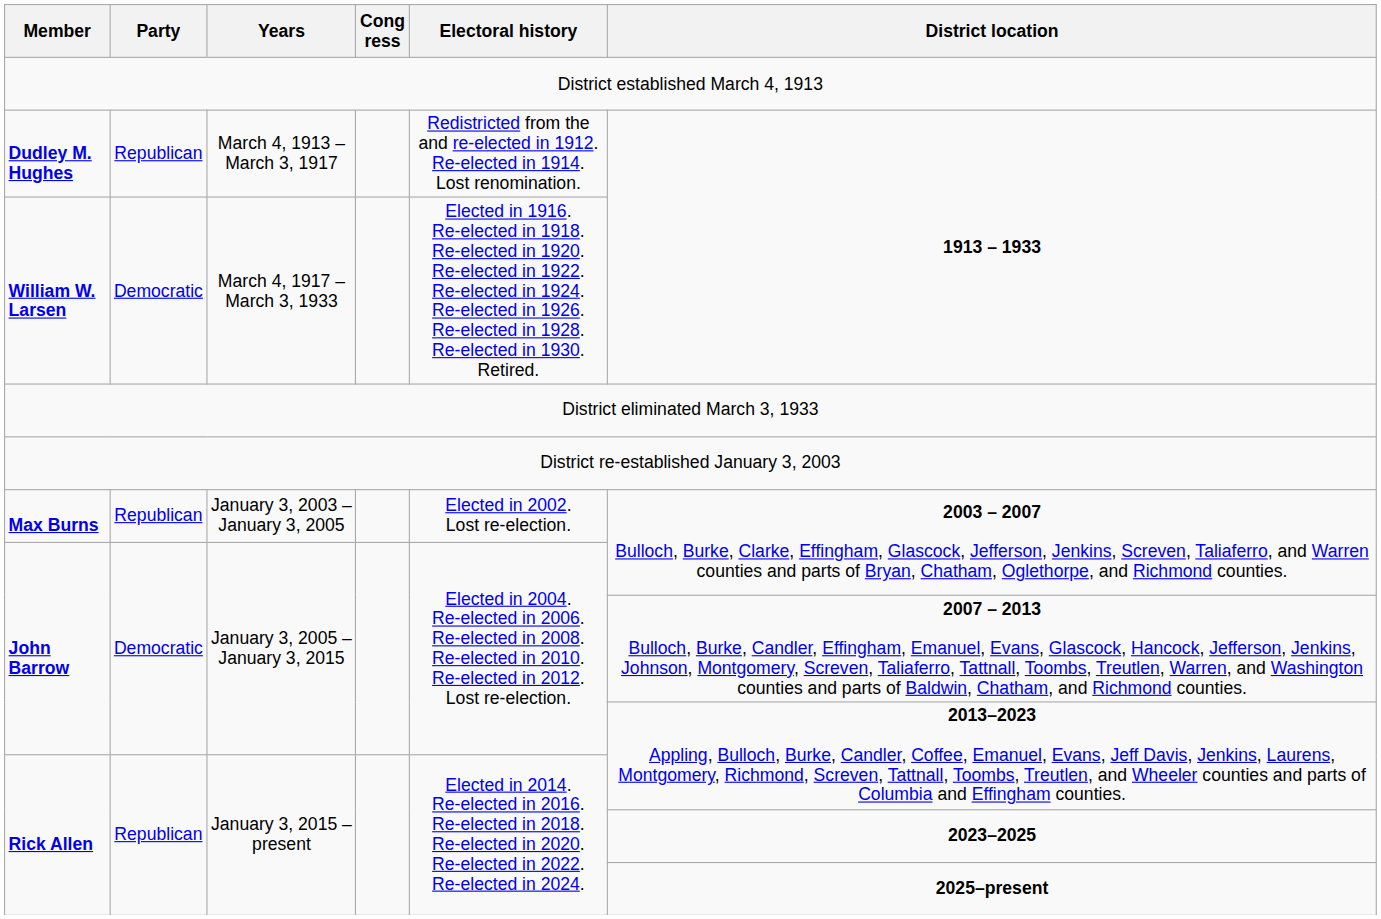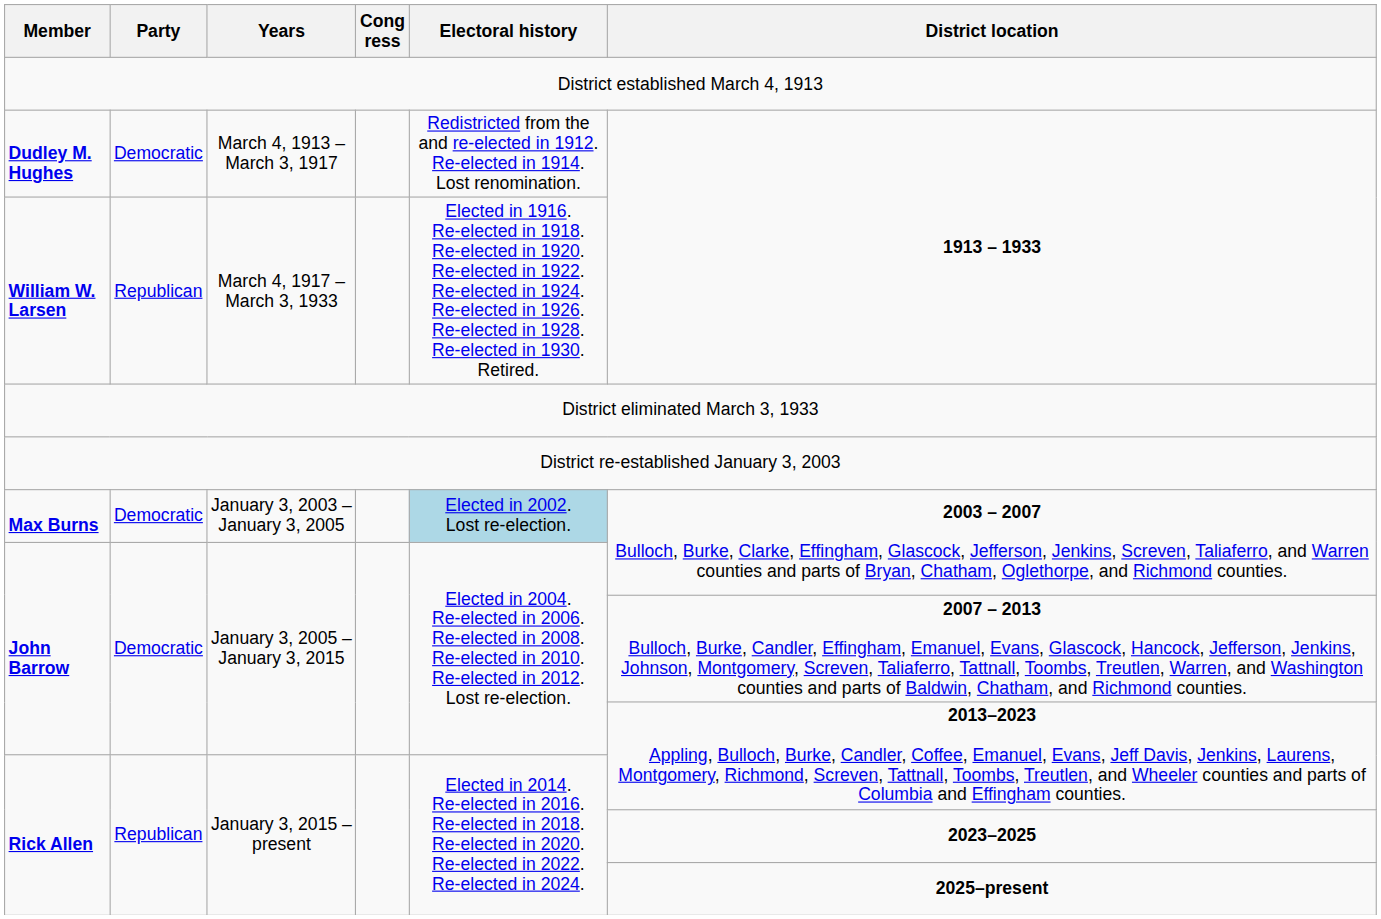Dudley M. Hughes | Party: Republican -> Democratic
William W. Larsen | Party: Democratic -> Republican
Max Burns | Party: Republican -> Democratic
Max Burns | Electoral history: no background -> lightblue background
